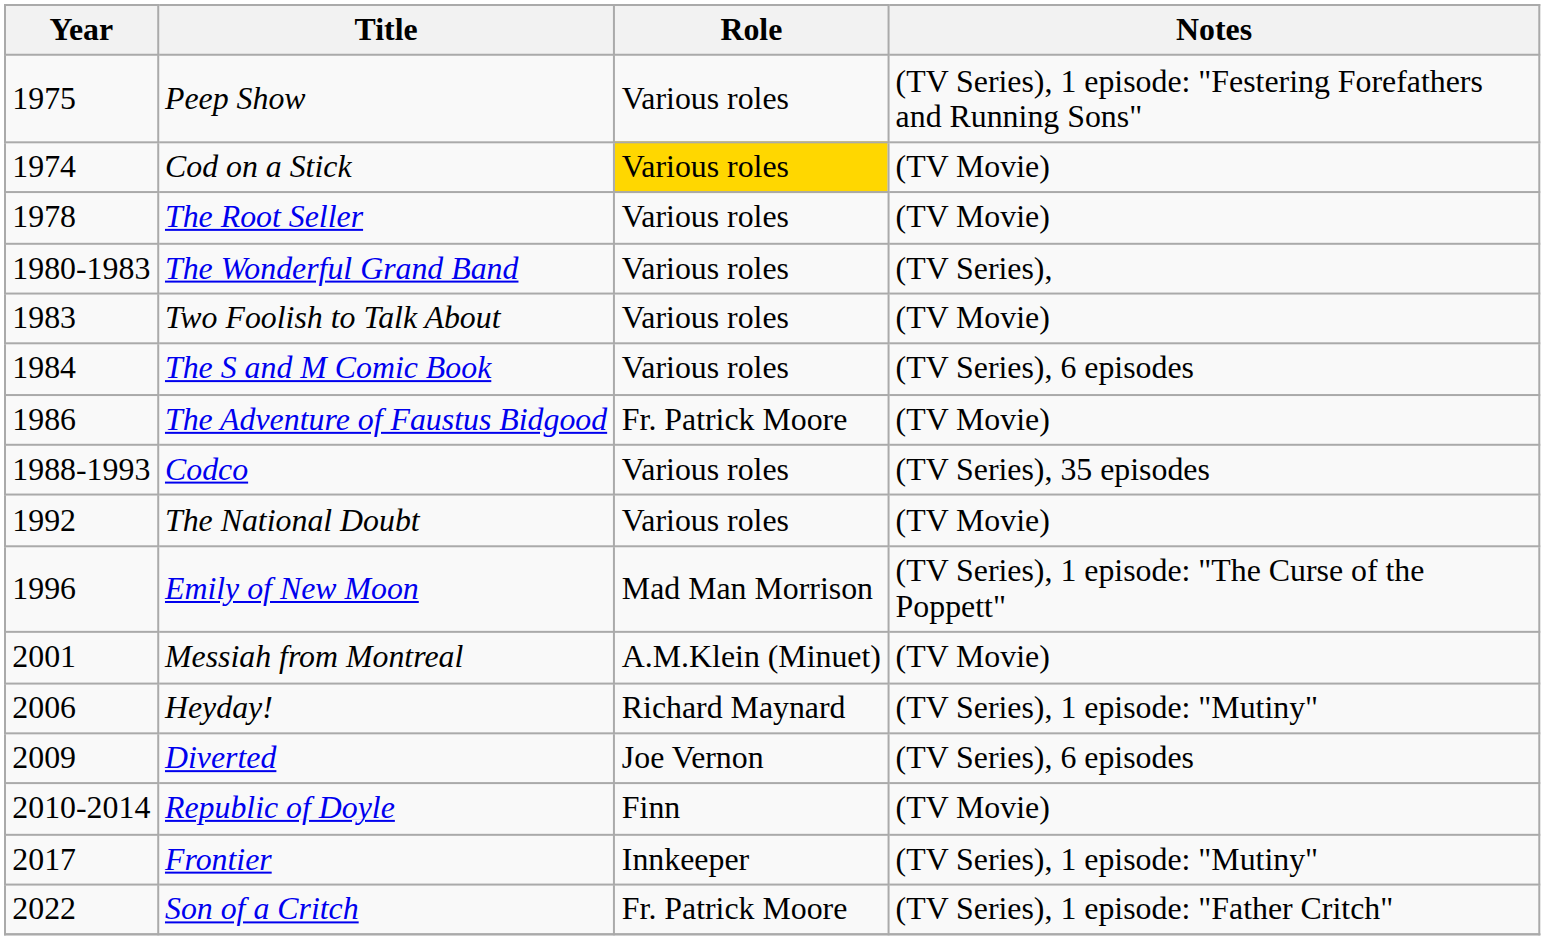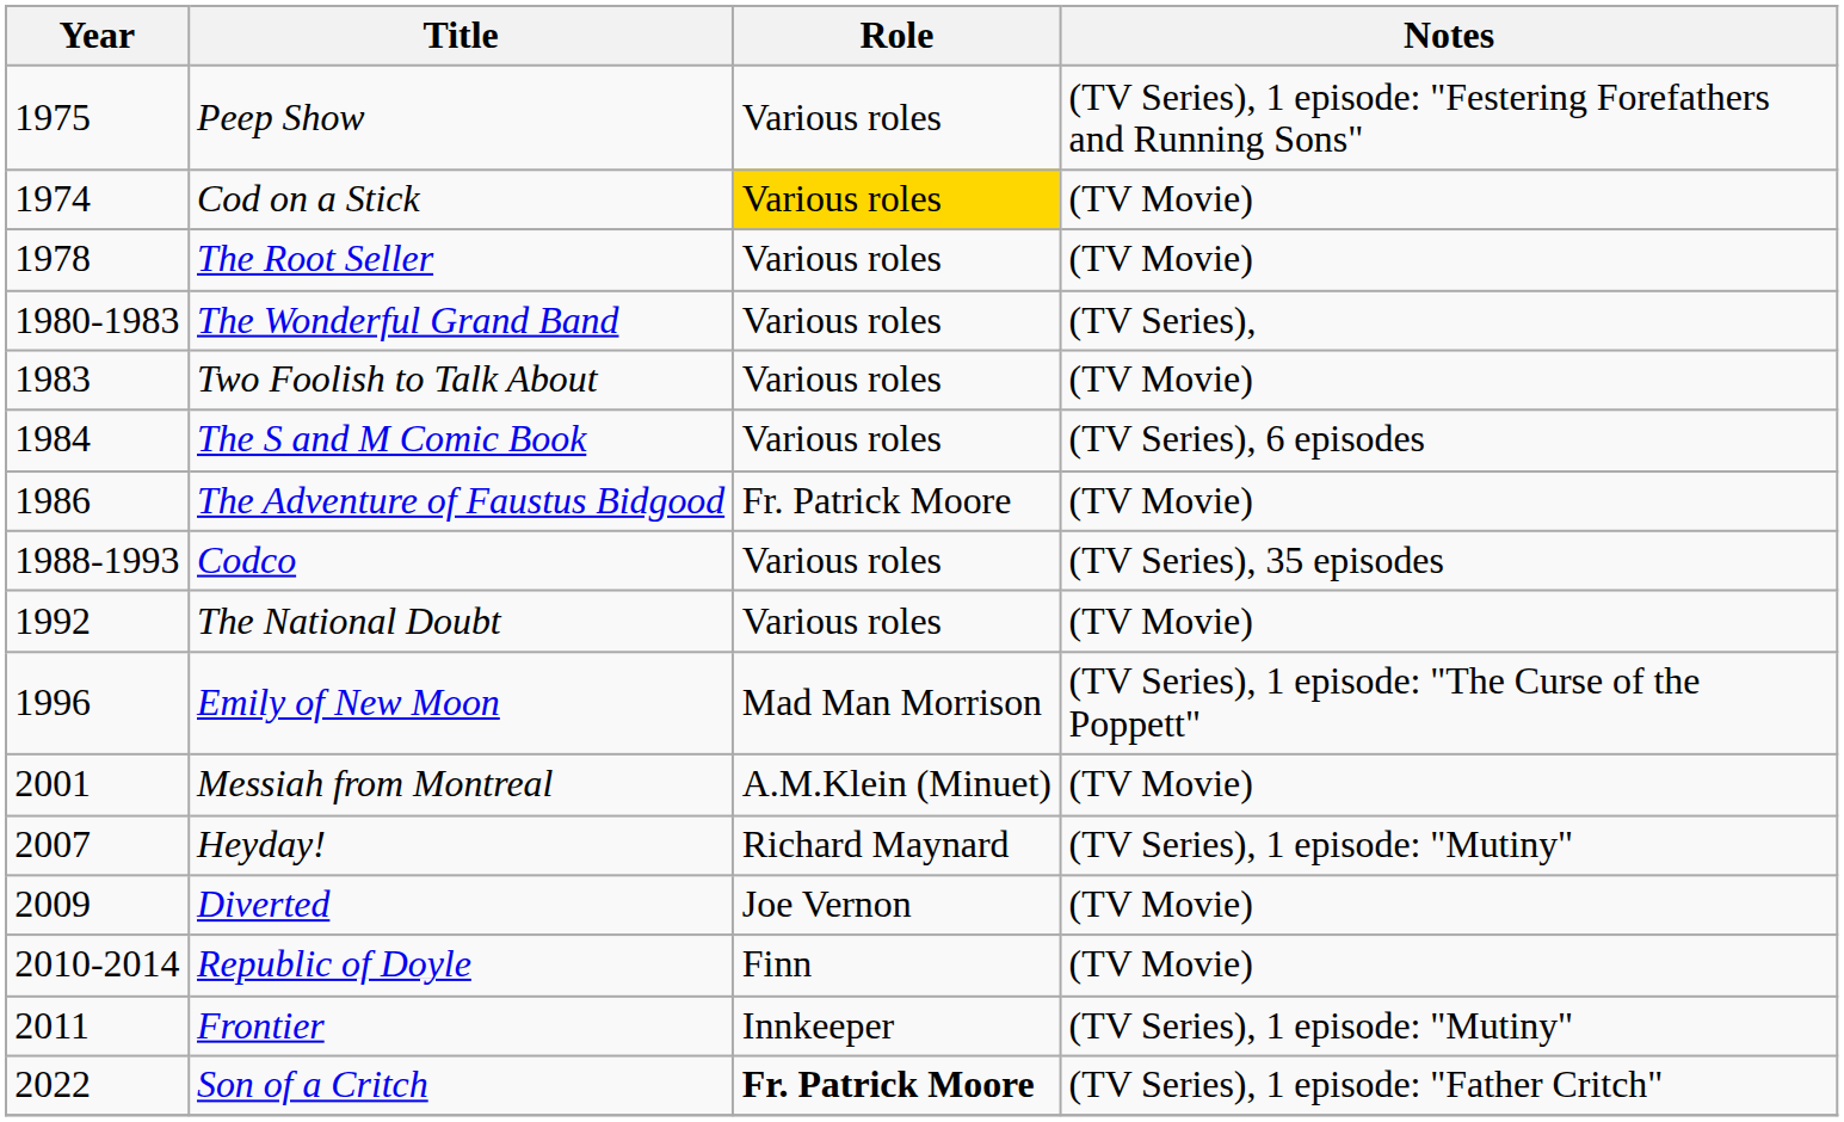Heyday! | Year: 2006 -> 2007
Diverted | Notes: (TV Series), 6 episodes -> (TV Movie)
Frontier | Year: 2017 -> 2011
Son of a Critch | Role: normal -> bold
